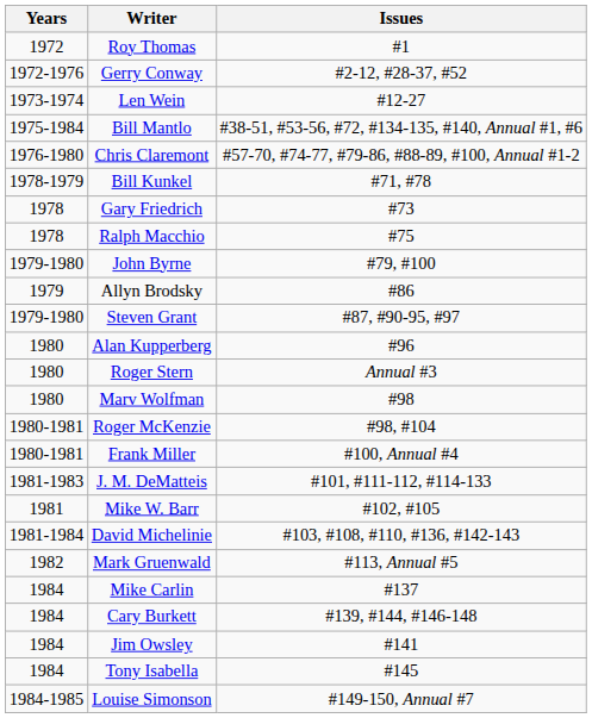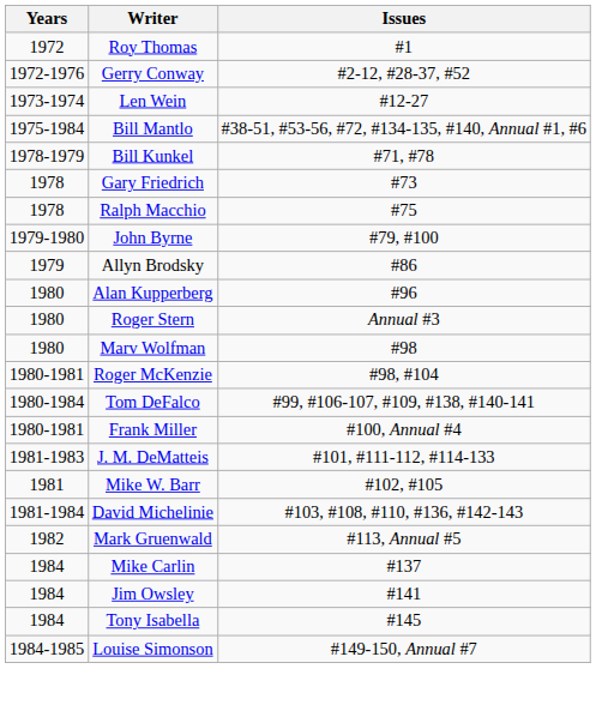- row: 1976-1980 | Chris Claremont | #57-70, #74-77, #79-86, #88-89, #100, Annual #1-2
- row: 1979-1980 | Steven Grant | #87, #90-95, #97
+ row: 1980-1984 | Tom DeFalco | #99, #106-107, #109, #138, #140-141
- row: 1984 | Cary Burkett | #139, #144, #146-148
